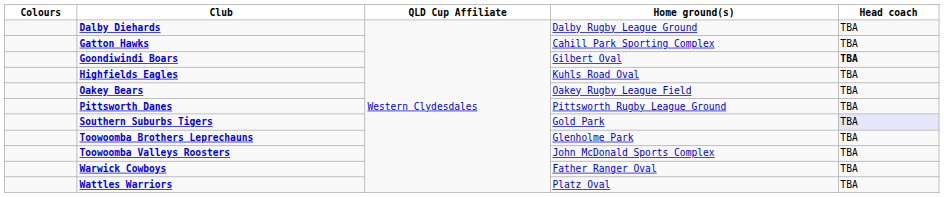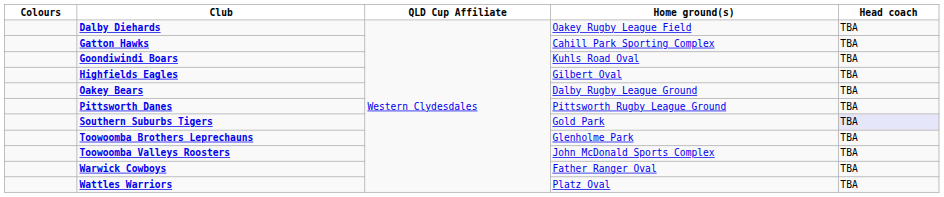Dalby Diehards | Home ground(s): Dalby Rugby League Ground -> Oakey Rugby League Field
Goondiwindi Boars | Home ground(s): Gilbert Oval -> Kuhls Road Oval
Goondiwindi Boars | Head coach: bold -> normal
Highfields Eagles | Home ground(s): Kuhls Road Oval -> Gilbert Oval
Oakey Bears | Home ground(s): Oakey Rugby League Field -> Dalby Rugby League Ground
